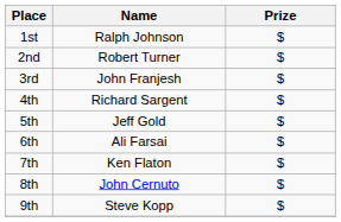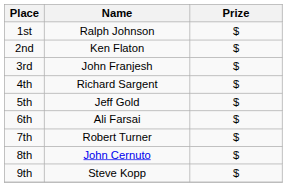2nd | Name: Robert Turner -> Ken Flaton
7th | Name: Ken Flaton -> Robert Turner
